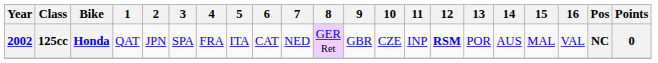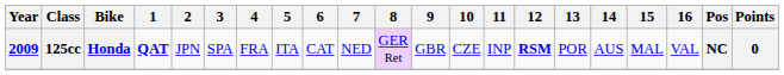125cc | Year: 2002 -> 2009
125cc | 1: normal -> bold
